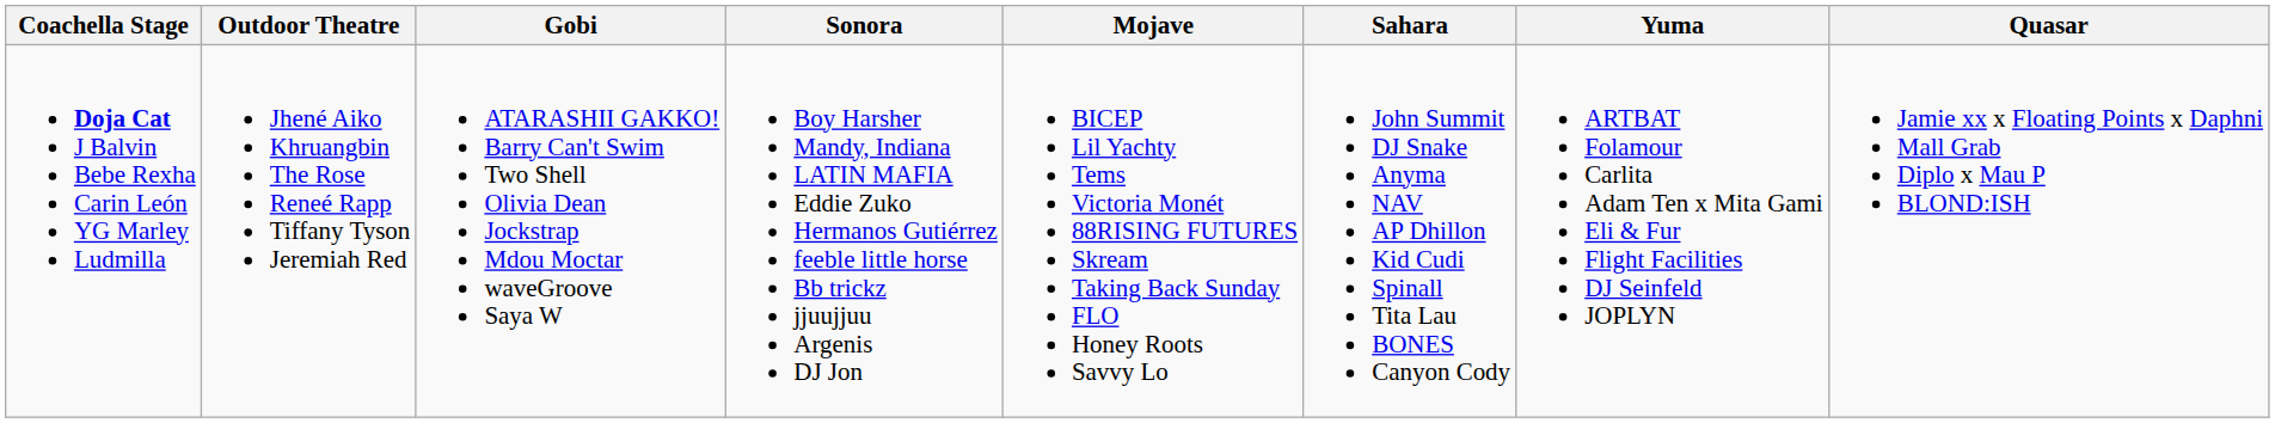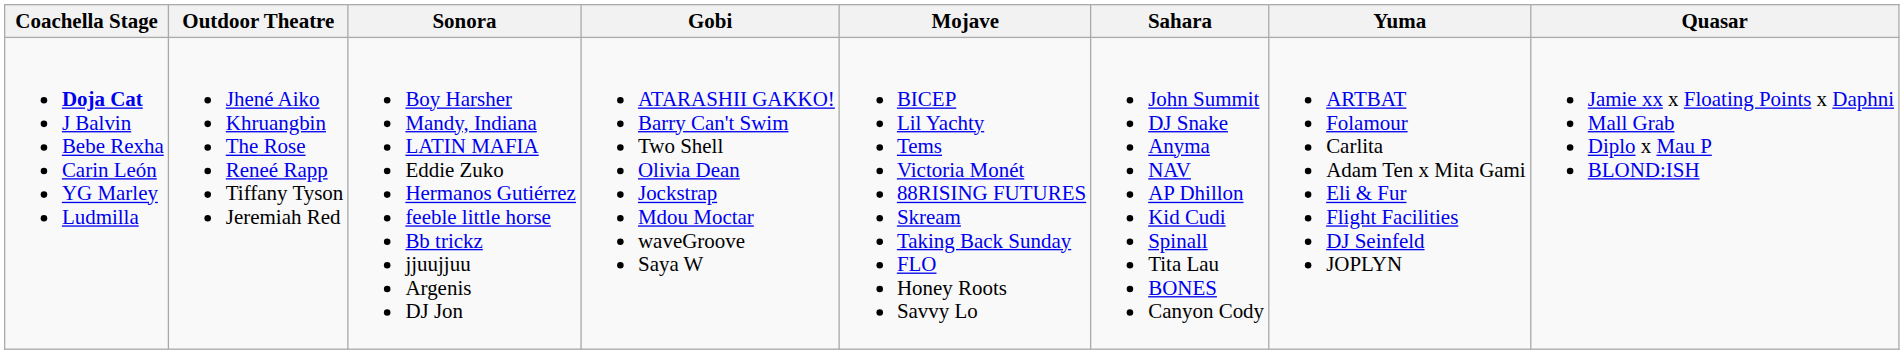columns swapped: Sonora <-> Gobi
